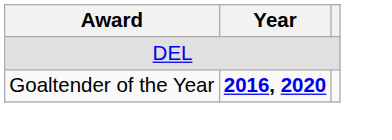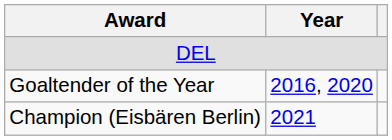Goaltender of the Year | Year: bold -> normal
+ row: Champion (Eisbären Berlin) | 2021
